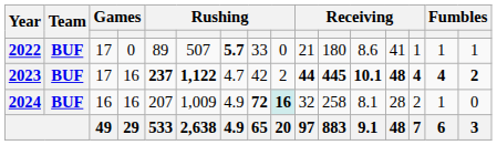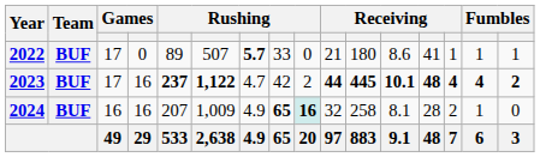2024 | column 8: 72 -> 65
